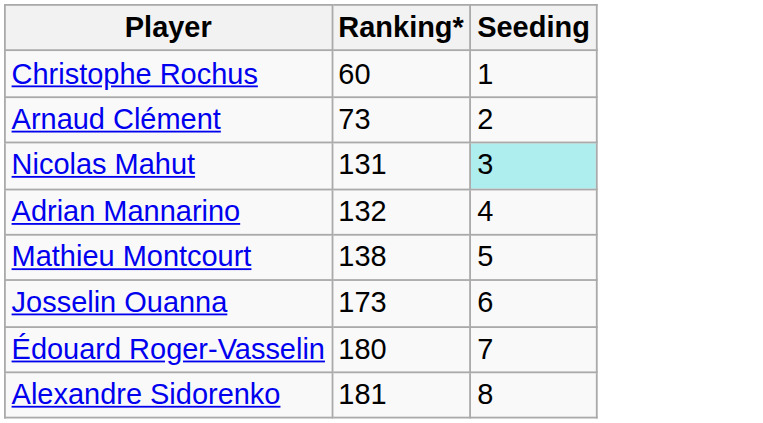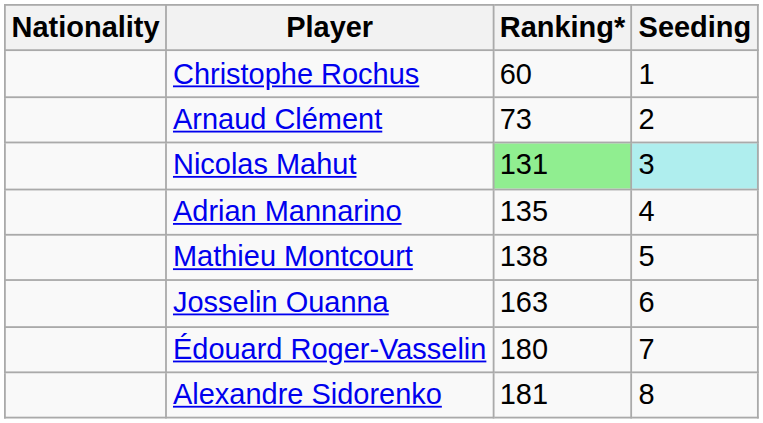+ column: Nationality
Nicolas Mahut | Ranking*: no background -> lightgreen background
Adrian Mannarino | Ranking*: 132 -> 135
Josselin Ouanna | Ranking*: 173 -> 163
